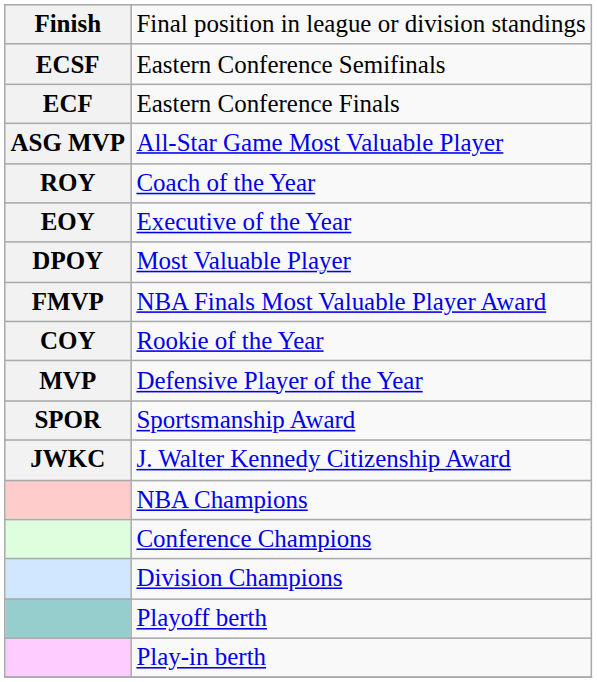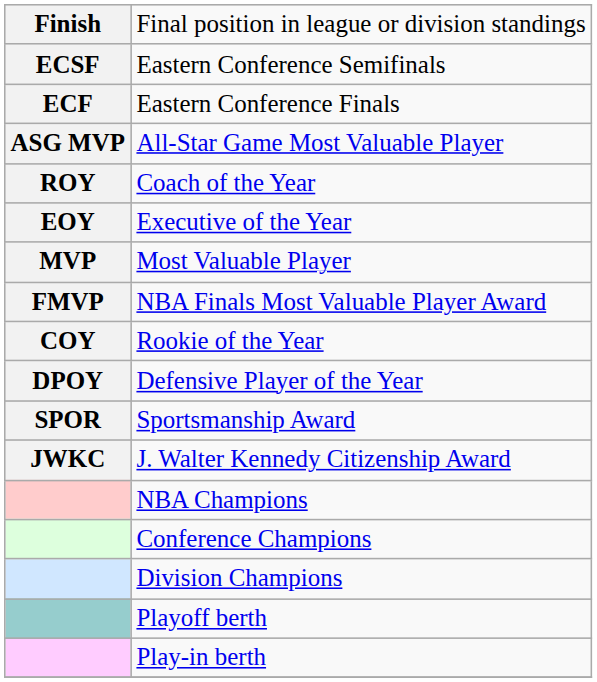Most Valuable Player | column 1: DPOY -> MVP
Defensive Player of the Year | column 1: MVP -> DPOY
